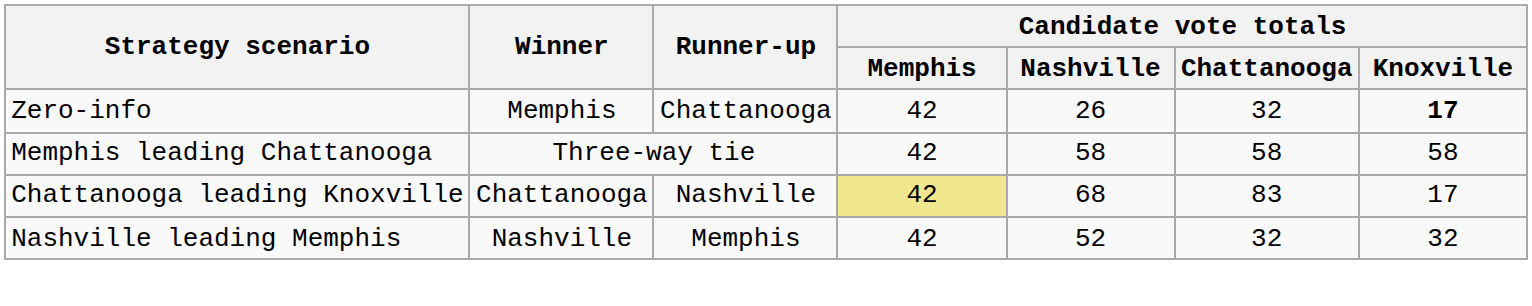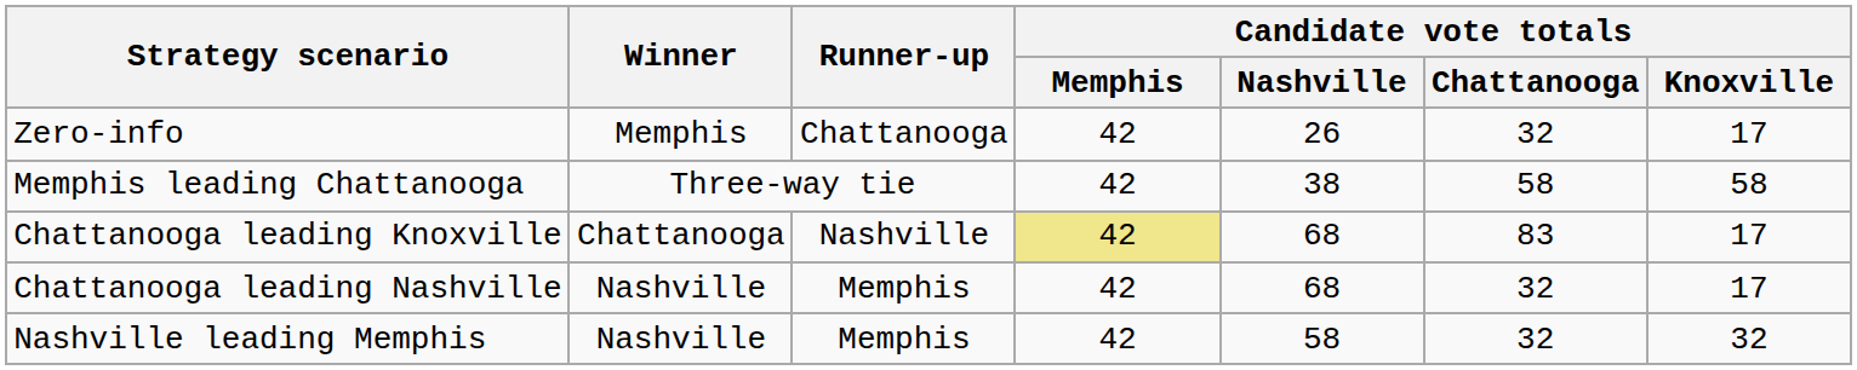Zero-info | Candidate vote totals / Knoxville: bold -> normal
Memphis leading Chattanooga | Candidate vote totals / Nashville: 58 -> 38
+ row: Chattanooga leading Nashville | Nashville | Memphis | 42 | 68 | 32 | 17
Nashville leading Memphis | Candidate vote totals / Nashville: 52 -> 58
